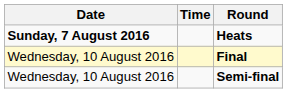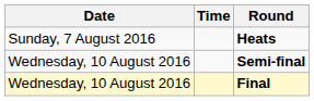Heats | Date: bold -> normal
rows swapped: Semi-final <-> Final
